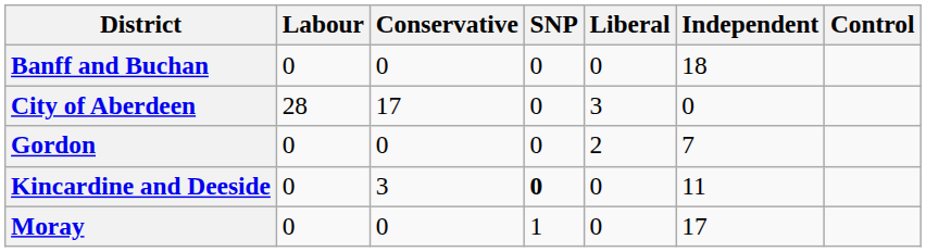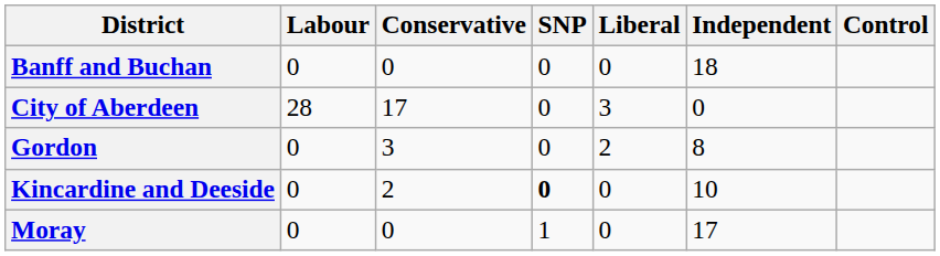Gordon | Conservative: 0 -> 3
Gordon | Independent: 7 -> 8
Kincardine and Deeside | Conservative: 3 -> 2
Kincardine and Deeside | Independent: 11 -> 10
